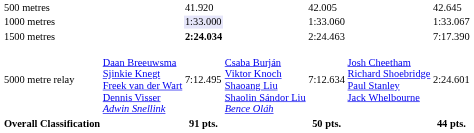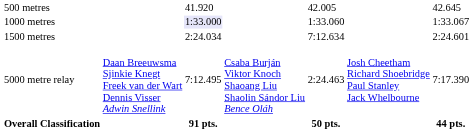1500 metres | column 3: bold -> normal
1500 metres | column 5: 2:24.463 -> 7:12.634
1500 metres | column 7: 7:17.390 -> 2:24.601
5000 metre relay | column 5: 7:12.634 -> 2:24.463
5000 metre relay | column 7: 2:24.601 -> 7:17.390
